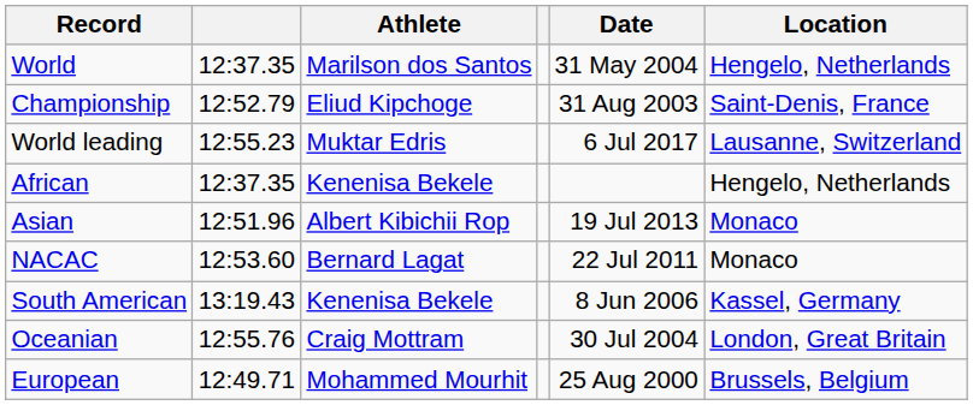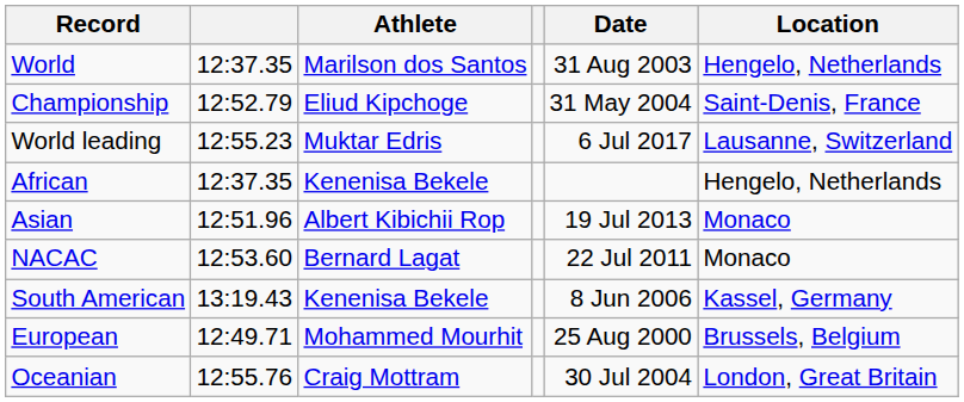World | Date: 31 May 2004 -> 31 Aug 2003
Championship | Date: 31 Aug 2003 -> 31 May 2004
rows swapped: European <-> Oceanian
